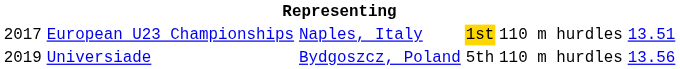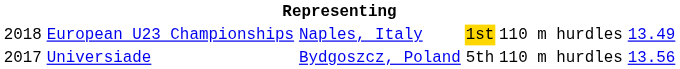European U23 Championships | column 1: 2017 -> 2018
European U23 Championships | column 6: 13.51 -> 13.49
Universiade | column 1: 2019 -> 2017
